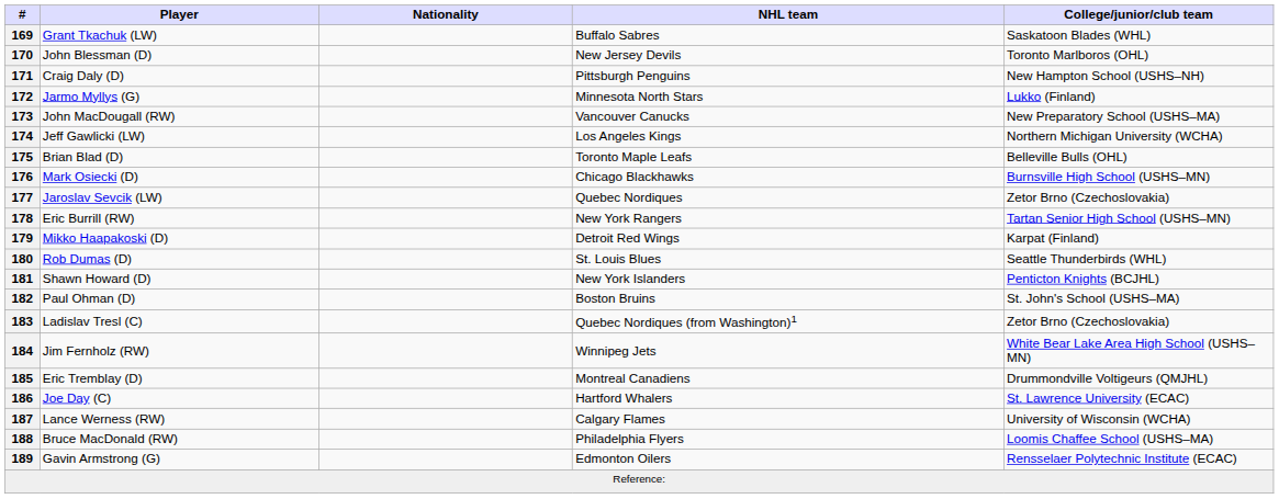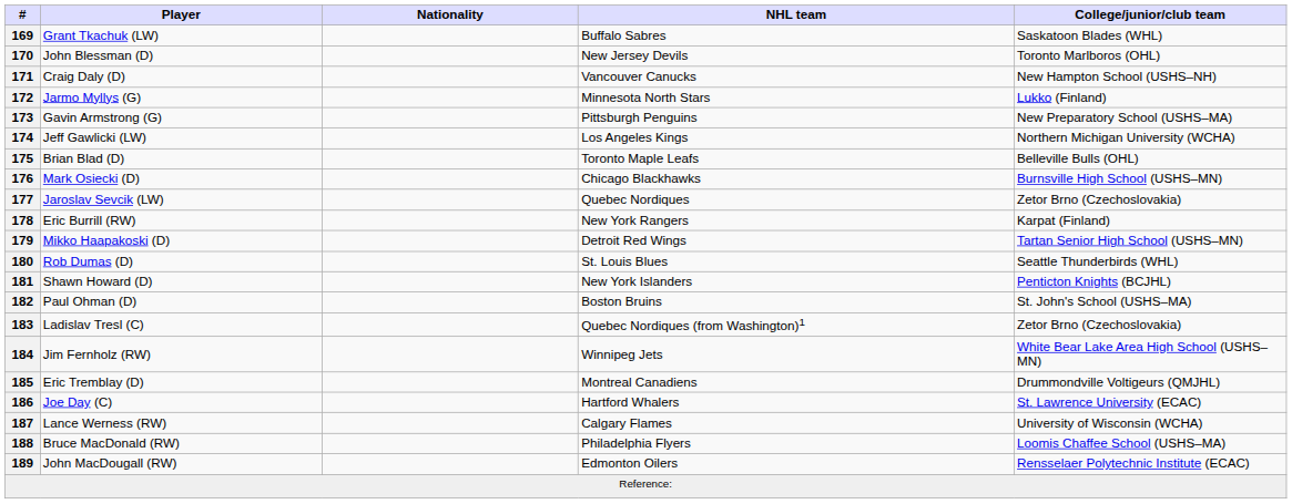171 | NHL team: Pittsburgh Penguins -> Vancouver Canucks
173 | Player: John MacDougall (RW) -> Gavin Armstrong (G)
173 | NHL team: Vancouver Canucks -> Pittsburgh Penguins
178 | College/junior/club team: Tartan Senior High School (USHS–MN) -> Karpat (Finland)
179 | College/junior/club team: Karpat (Finland) -> Tartan Senior High School (USHS–MN)
189 | Player: Gavin Armstrong (G) -> John MacDougall (RW)
